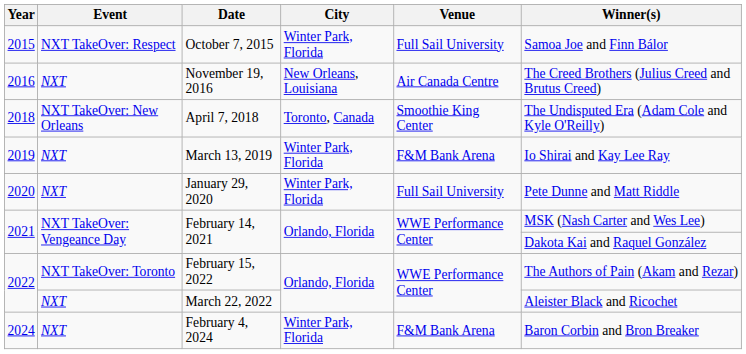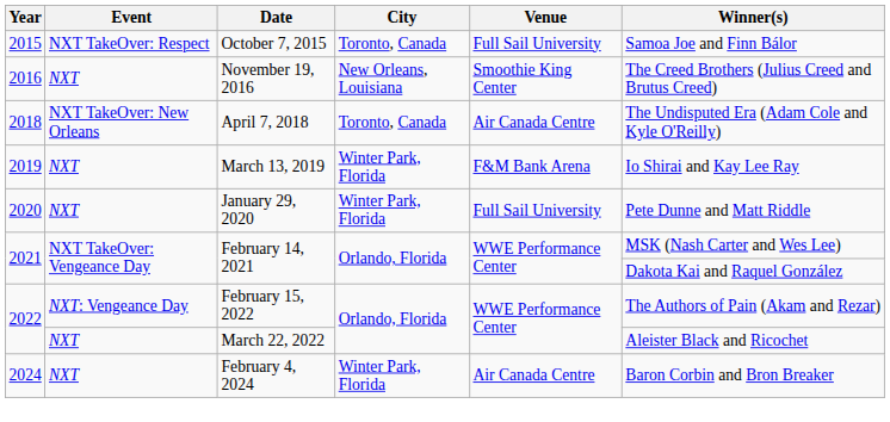October 7, 2015 | City: Winter Park, Florida -> Toronto, Canada
November 19, 2016 | Venue: Air Canada Centre -> Smoothie King Center
April 7, 2018 | Venue: Smoothie King Center -> Air Canada Centre
February 15, 2022 | Event: NXT TakeOver: Toronto -> NXT: Vengeance Day
February 4, 2024 | Venue: F&M Bank Arena -> Air Canada Centre
